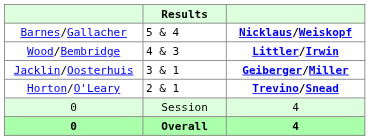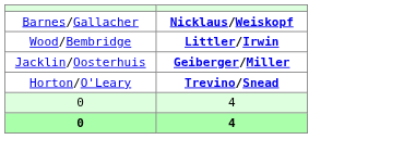- column: Results | 5 & 4 | 4 & 3 | 3 & 1 | 2 & 1 | Session | Overall
